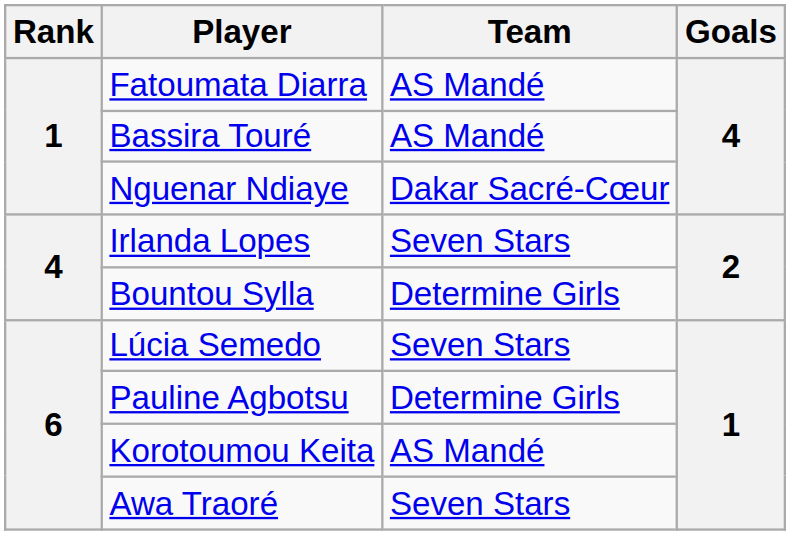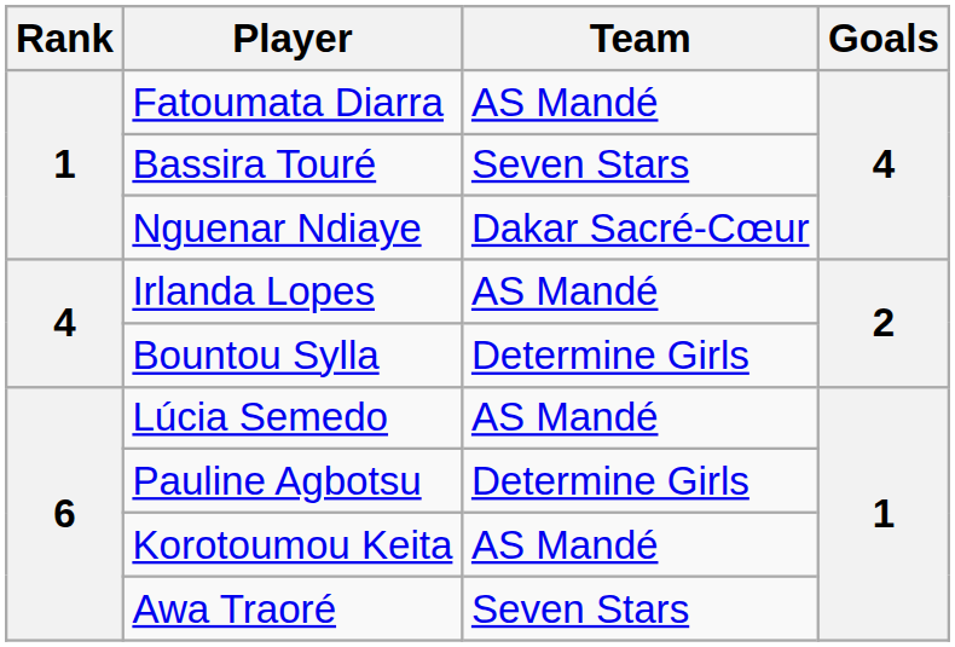Bassira Touré | Team: AS Mandé -> Seven Stars
Irlanda Lopes | Team: Seven Stars -> AS Mandé
Lúcia Semedo | Team: Seven Stars -> AS Mandé
